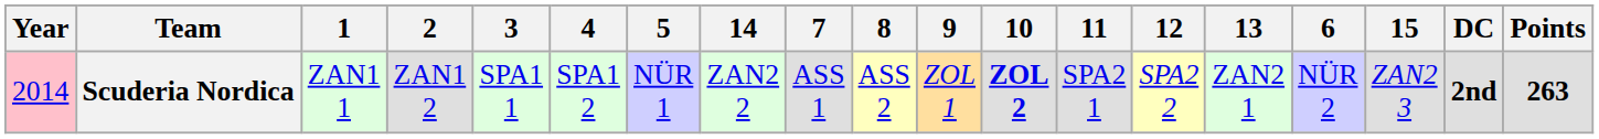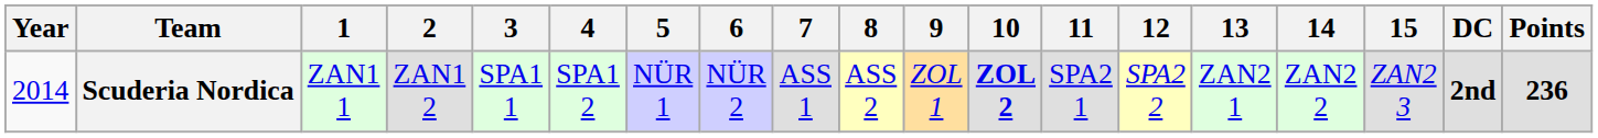columns swapped: 6 <-> 14
Scuderia Nordica | Year: pink background -> no background
Scuderia Nordica | Points: 263 -> 236
